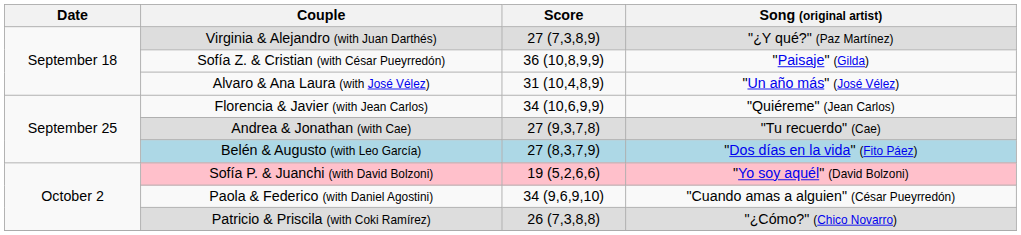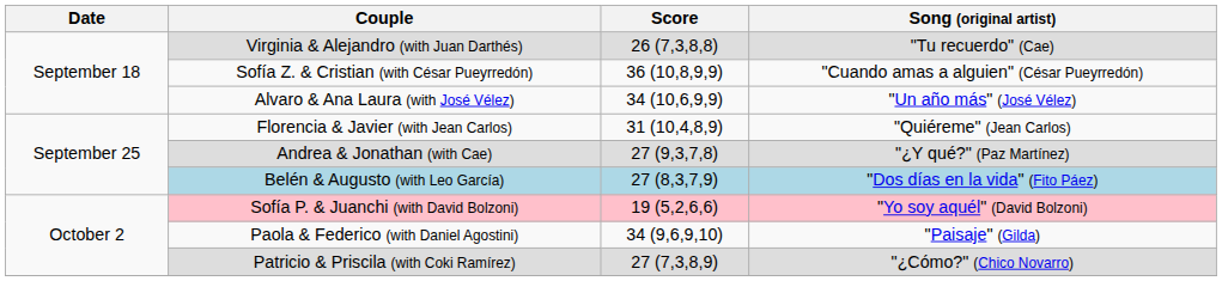Virginia & Alejandro (with Juan Darthés) | Score: 27 (7,3,8,9) -> 26 (7,3,8,8)
Virginia & Alejandro (with Juan Darthés) | Song (original artist): "¿Y qué?" (Paz Martínez) -> "Tu recuerdo" (Cae)
Sofía Z. & Cristian (with César Pueyrredón) | Song (original artist): "Paisaje" (Gilda) -> "Cuando amas a alguien" (César Pueyrredón)
Alvaro & Ana Laura (with José Vélez) | Score: 31 (10,4,8,9) -> 34 (10,6,9,9)
Florencia & Javier (with Jean Carlos) | Score: 34 (10,6,9,9) -> 31 (10,4,8,9)
Andrea & Jonathan (with Cae) | Song (original artist): "Tu recuerdo" (Cae) -> "¿Y qué?" (Paz Martínez)
Paola & Federico (with Daniel Agostini) | Song (original artist): "Cuando amas a alguien" (César Pueyrredón) -> "Paisaje" (Gilda)
Patricio & Priscila (with Coki Ramírez) | Score: 26 (7,3,8,8) -> 27 (7,3,8,9)
